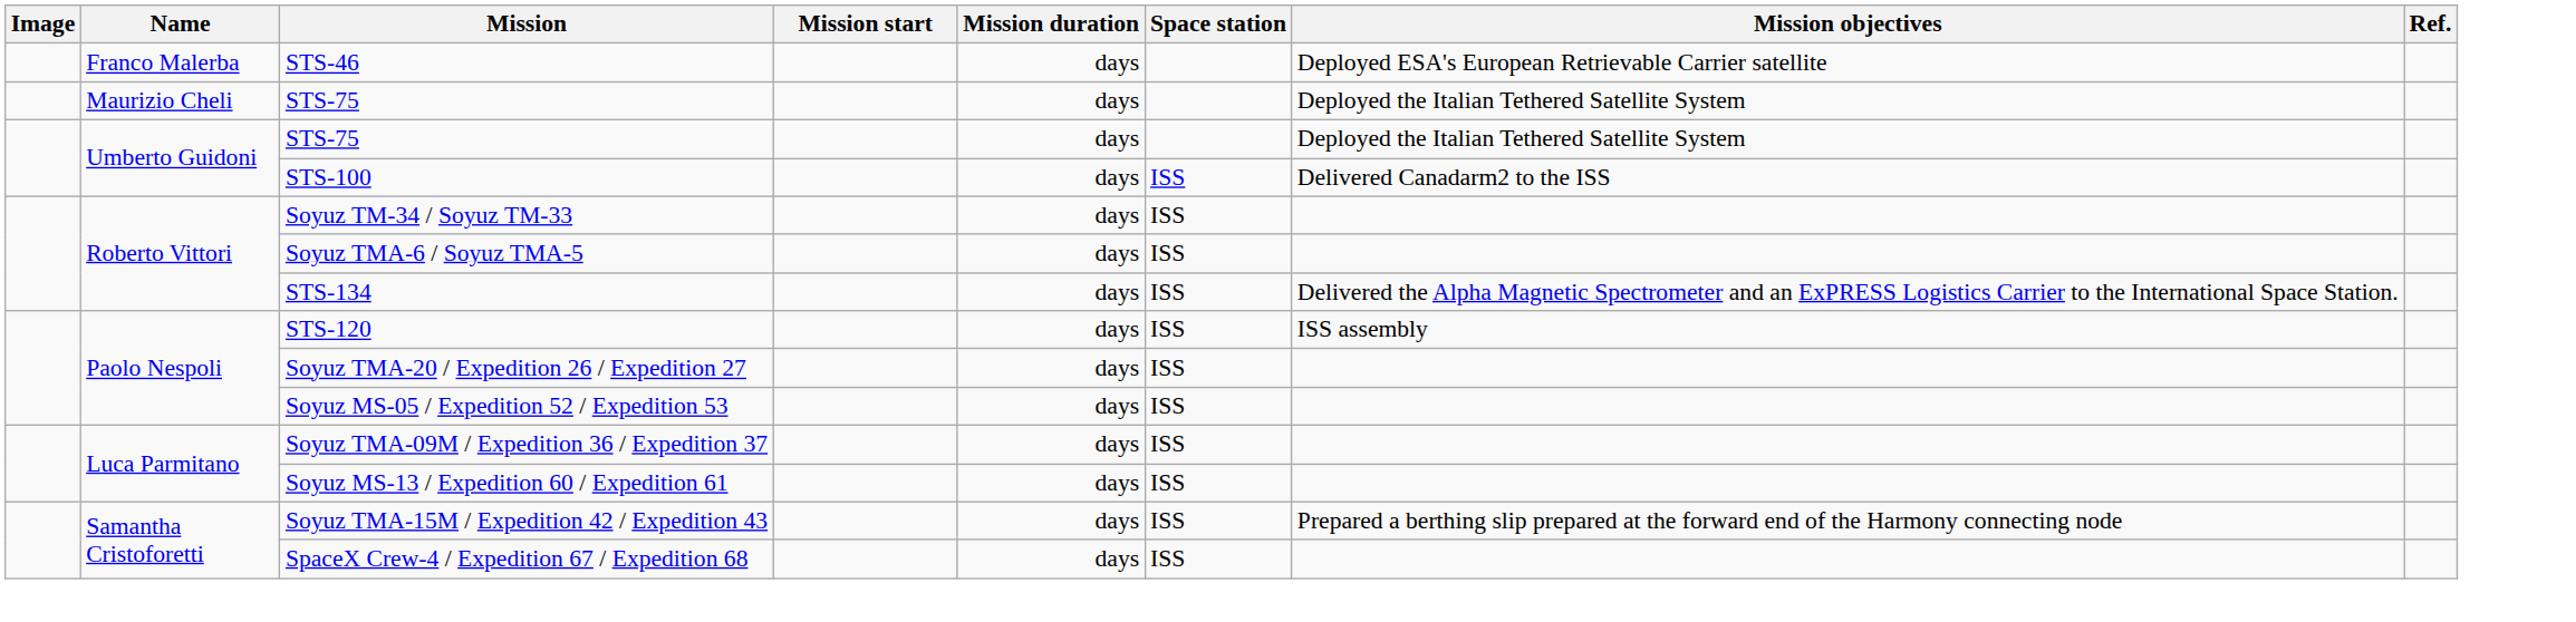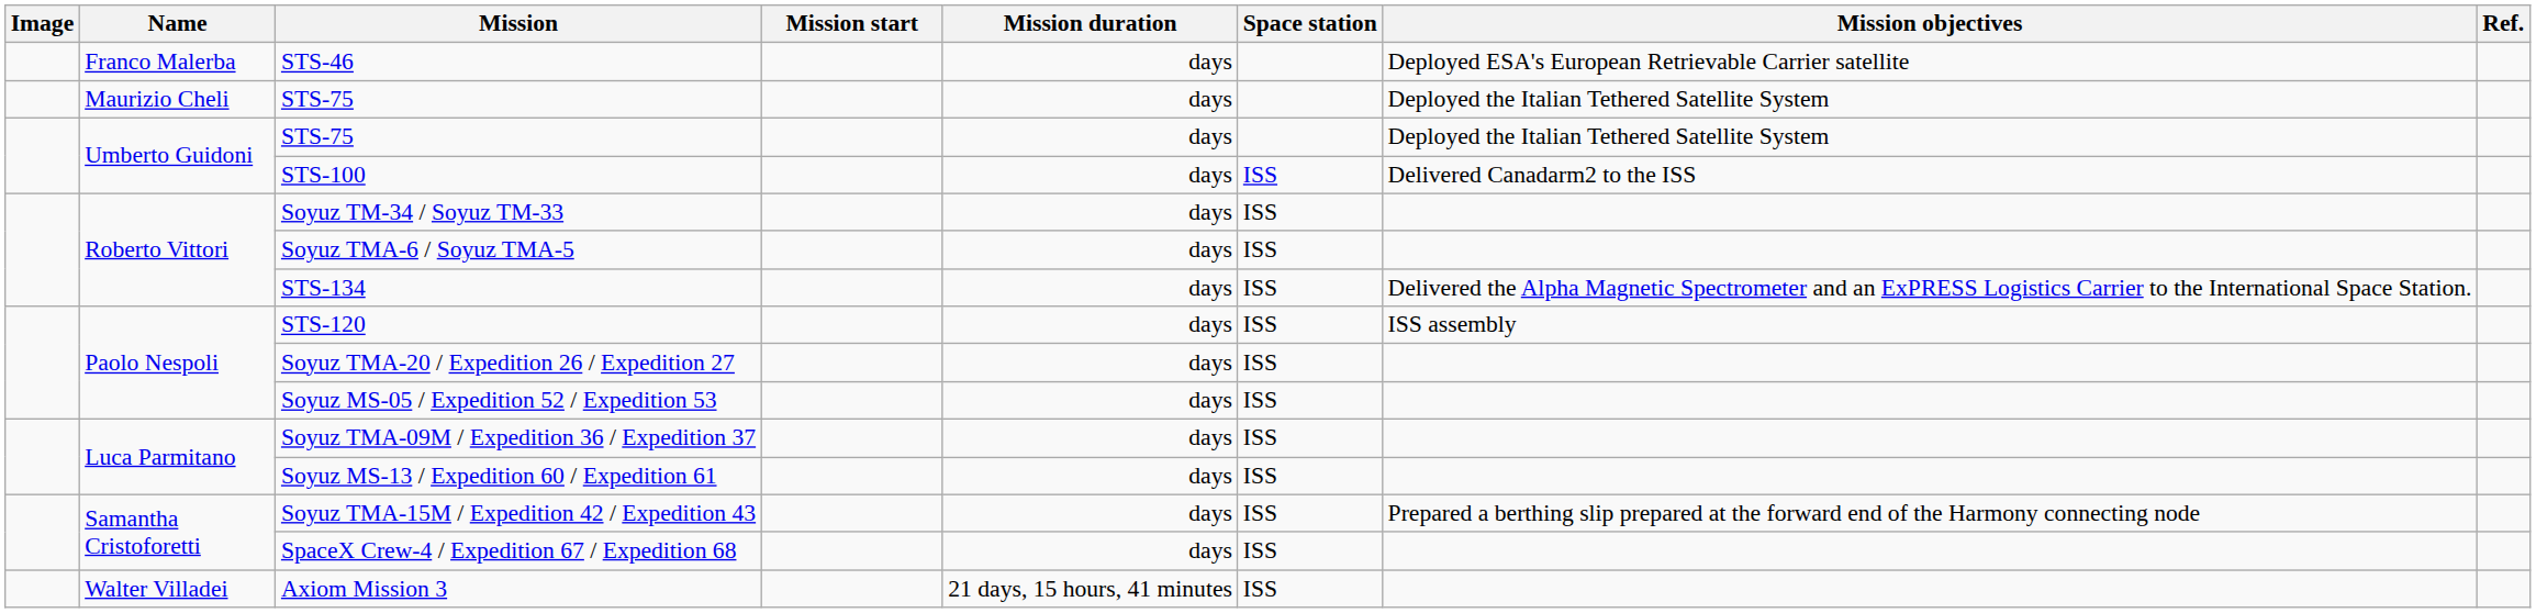+ row: Walter Villadei | Axiom Mission 3 | 21 days, 15 hours, 41 minutes | ISS
